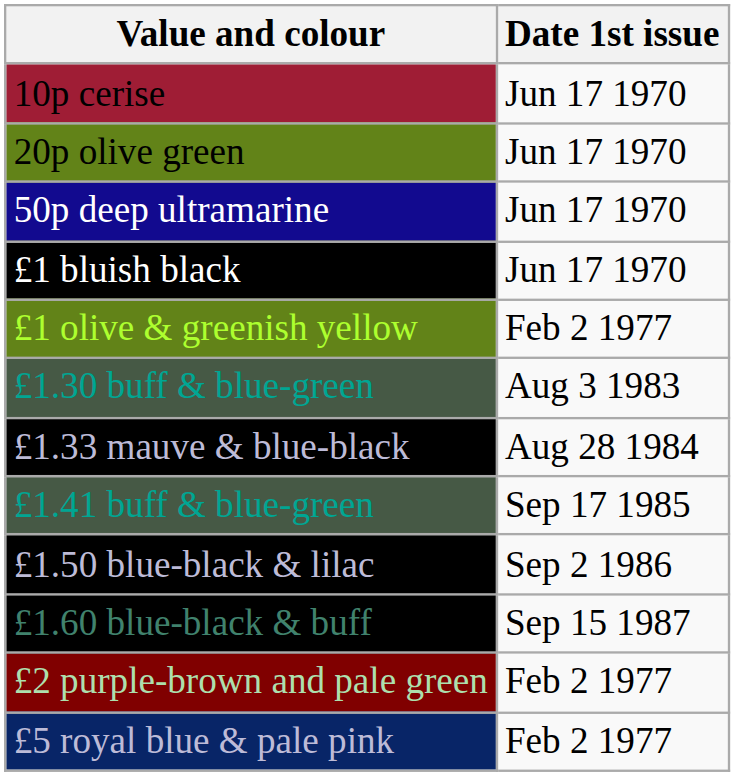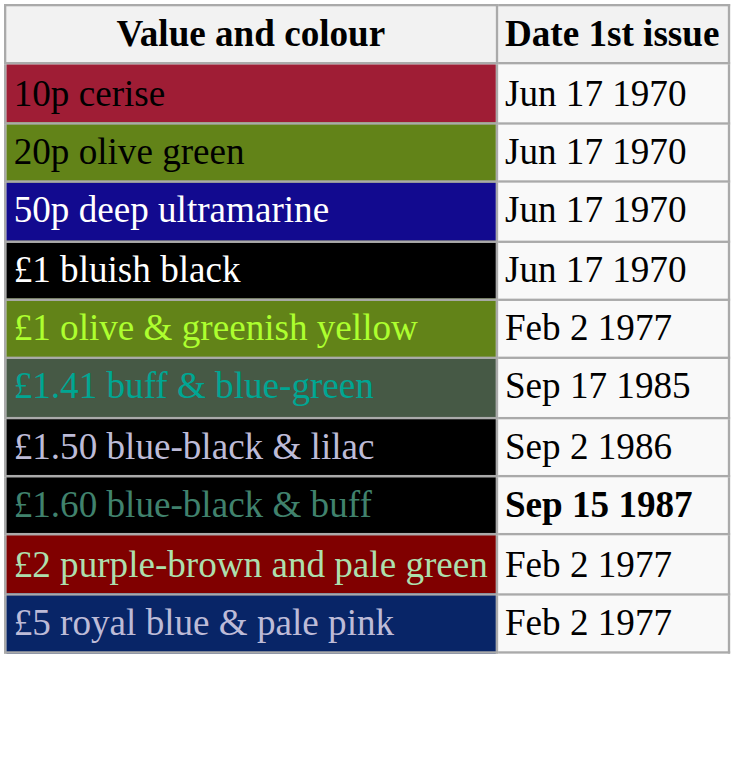- row: £1.30 buff & blue-green | Aug 3 1983
- row: £1.33 mauve & blue-black | Aug 28 1984
£1.60 blue-black & buff | Date 1st issue: normal -> bold
